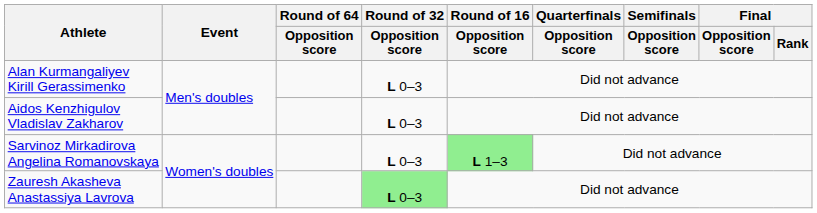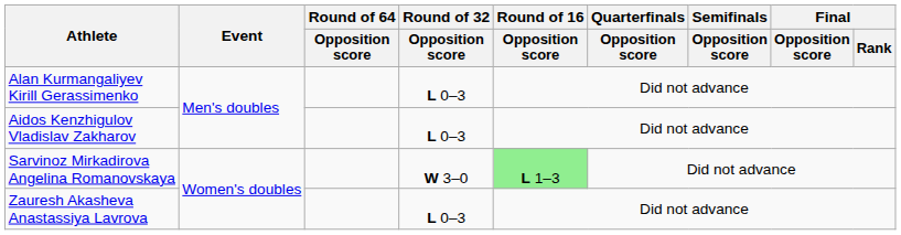Sarvinoz Mirkadirova Angelina Romanovskaya | Round of 32 / Opposition score: L 0–3 -> W 3–0
Zauresh Akasheva Anastassiya Lavrova | Round of 32 / Opposition score: lightgreen background -> no background
